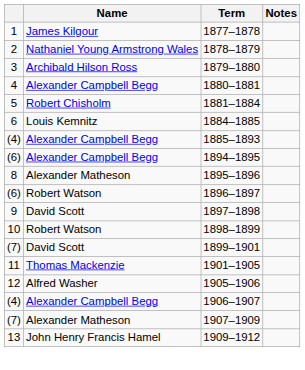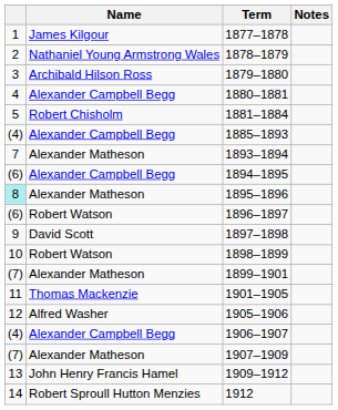- row: 6 | Louis Kemnitz | 1884–1885
+ row: 7 | Alexander Matheson | 1893–1894
1895–1896 | column 1: no background -> paleturquoise background
1899–1901 | Name: David Scott -> Alexander Matheson
+ row: 14 | Robert Sproull Hutton Menzies | 1912
